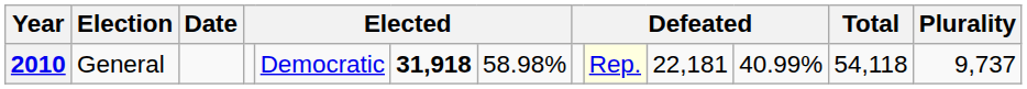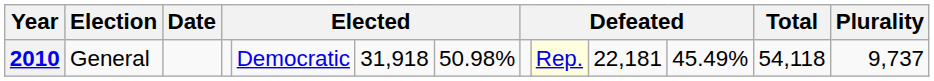2010 | column 6: bold -> normal
2010 | column 7: 58.98% -> 50.98%
2010 | column 11: 40.99% -> 45.49%
